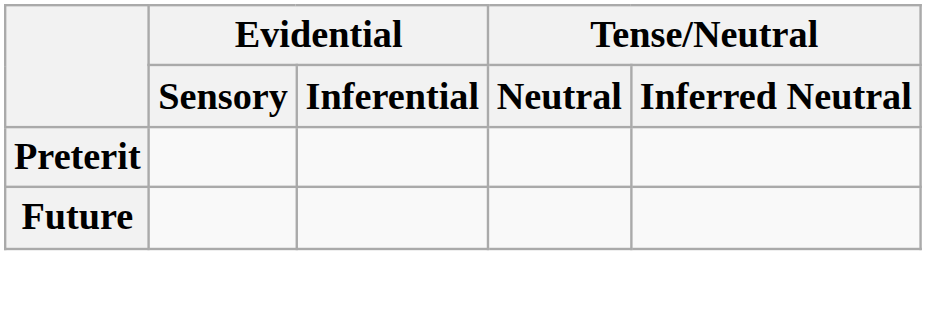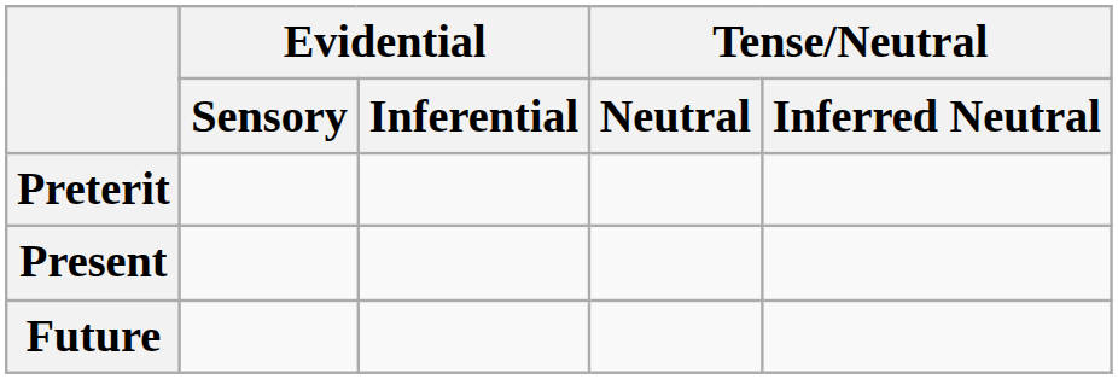+ row: Present
